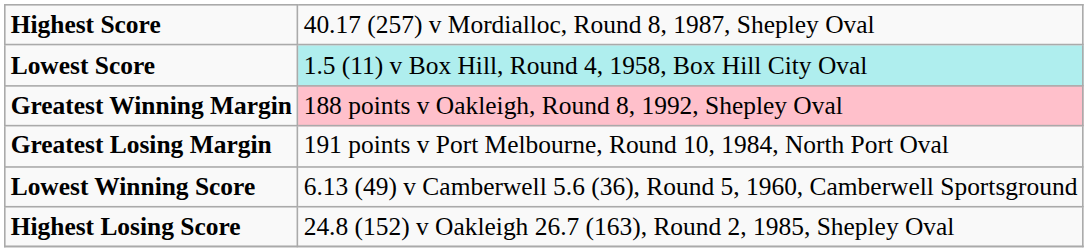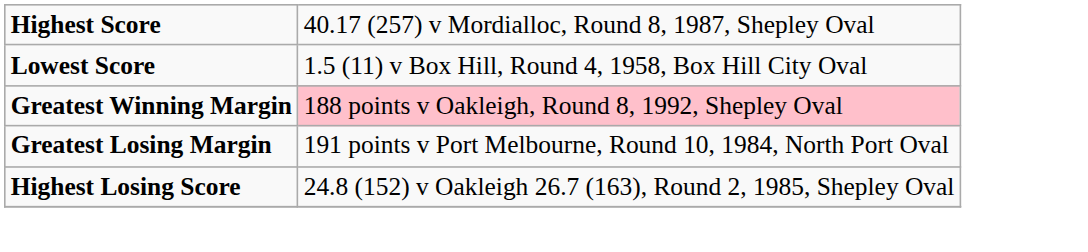Lowest Score | column 2: paleturquoise background -> no background
- row: Lowest Winning Score | 6.13 (49) v Camberwell 5.6 (36), Round 5, 1960, Camberwell Sportsground
